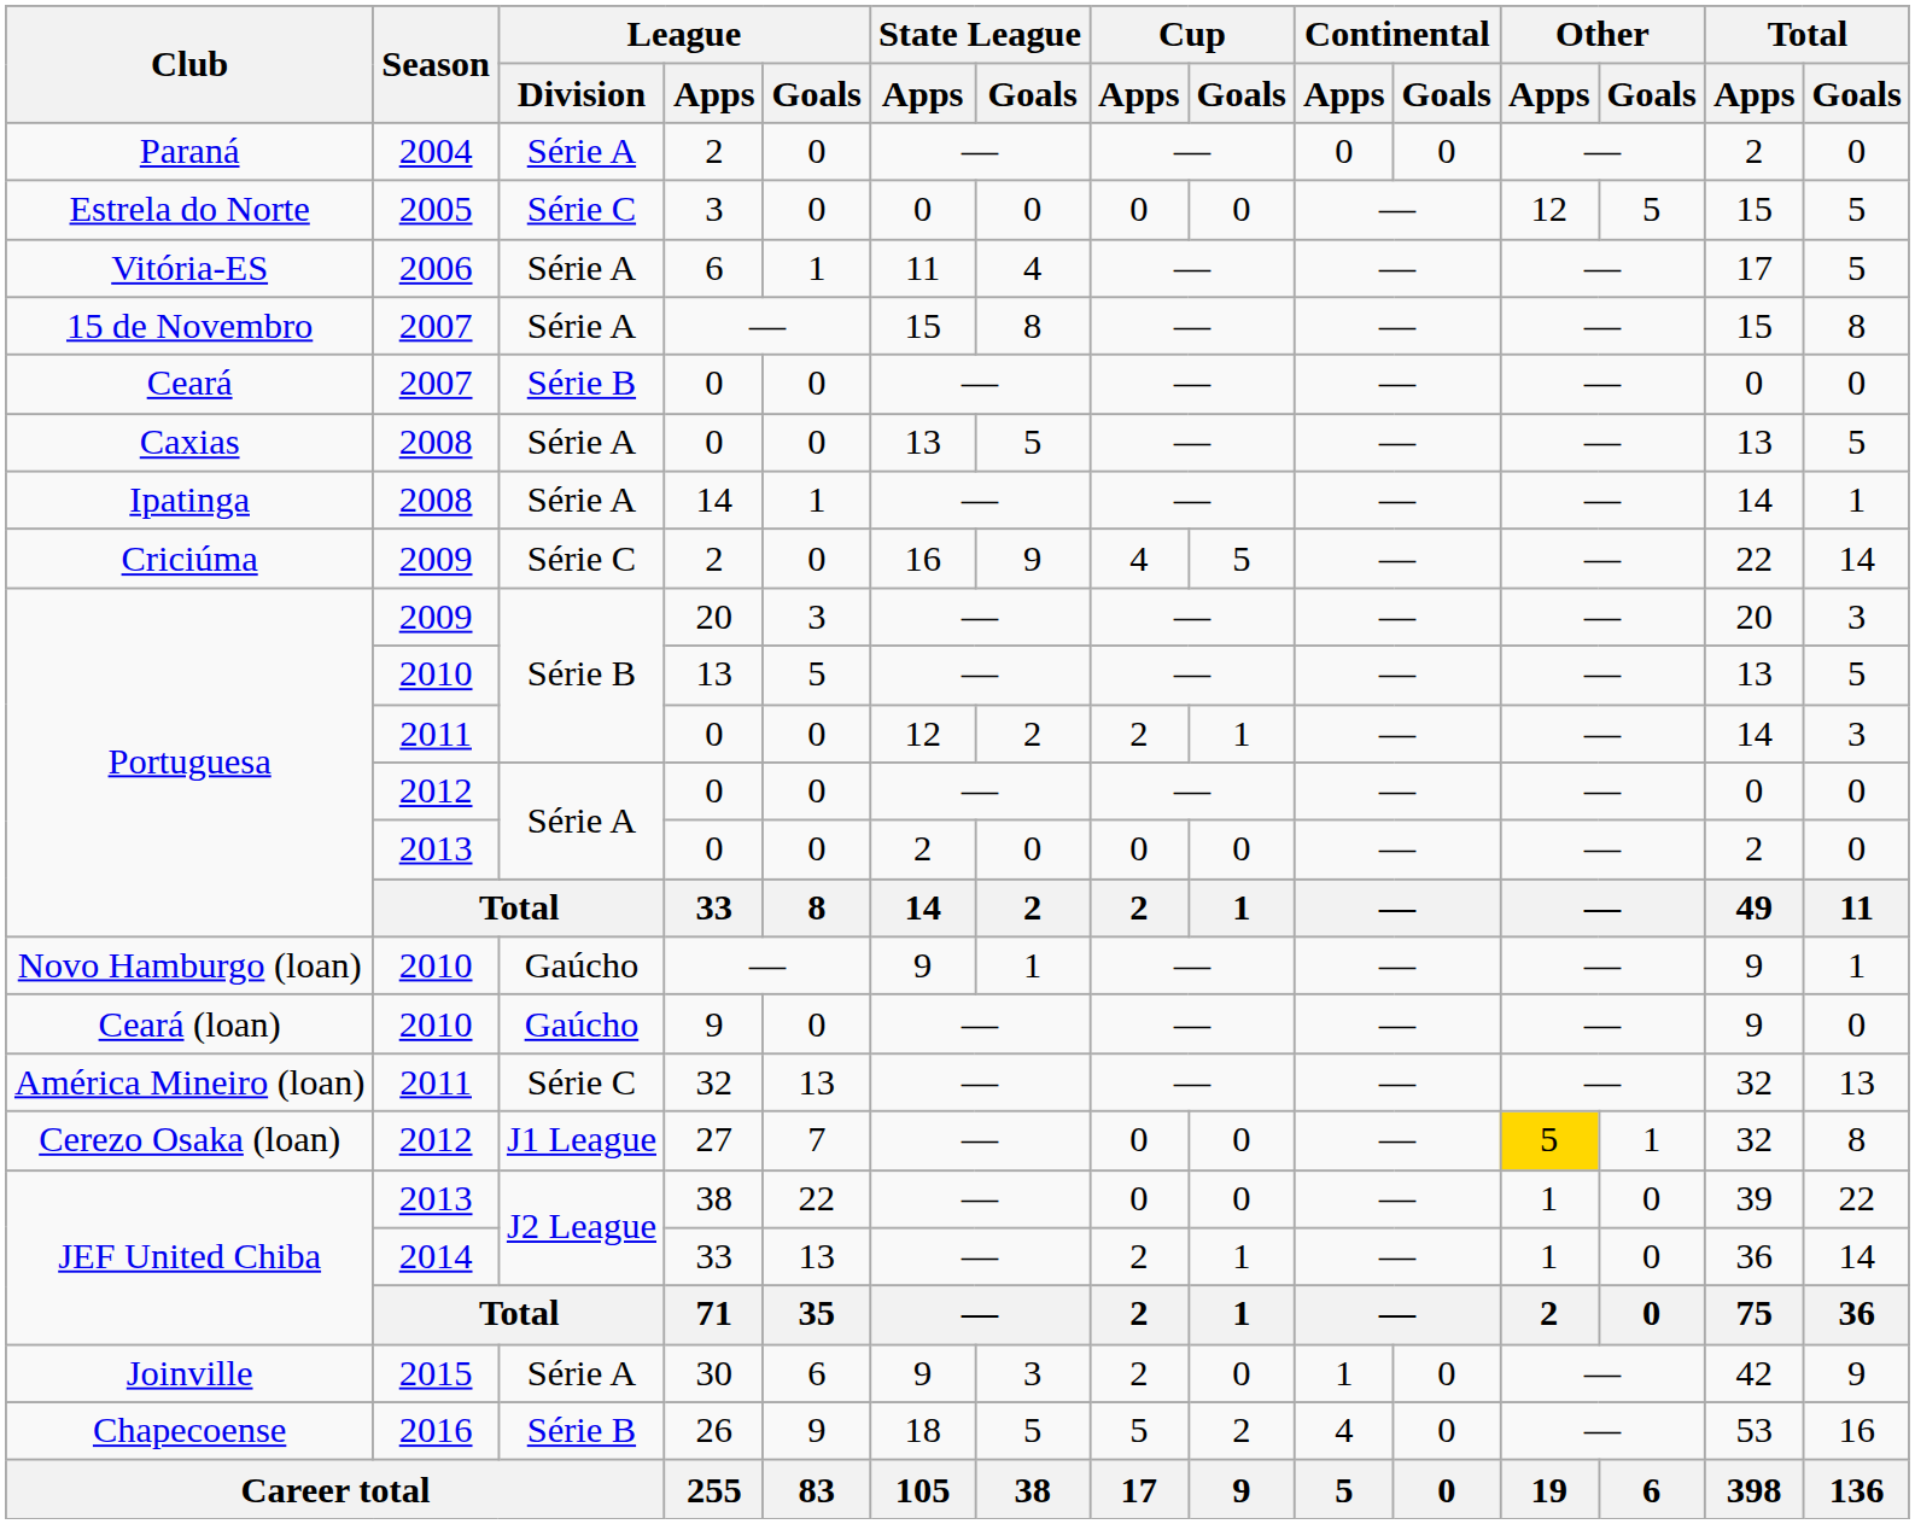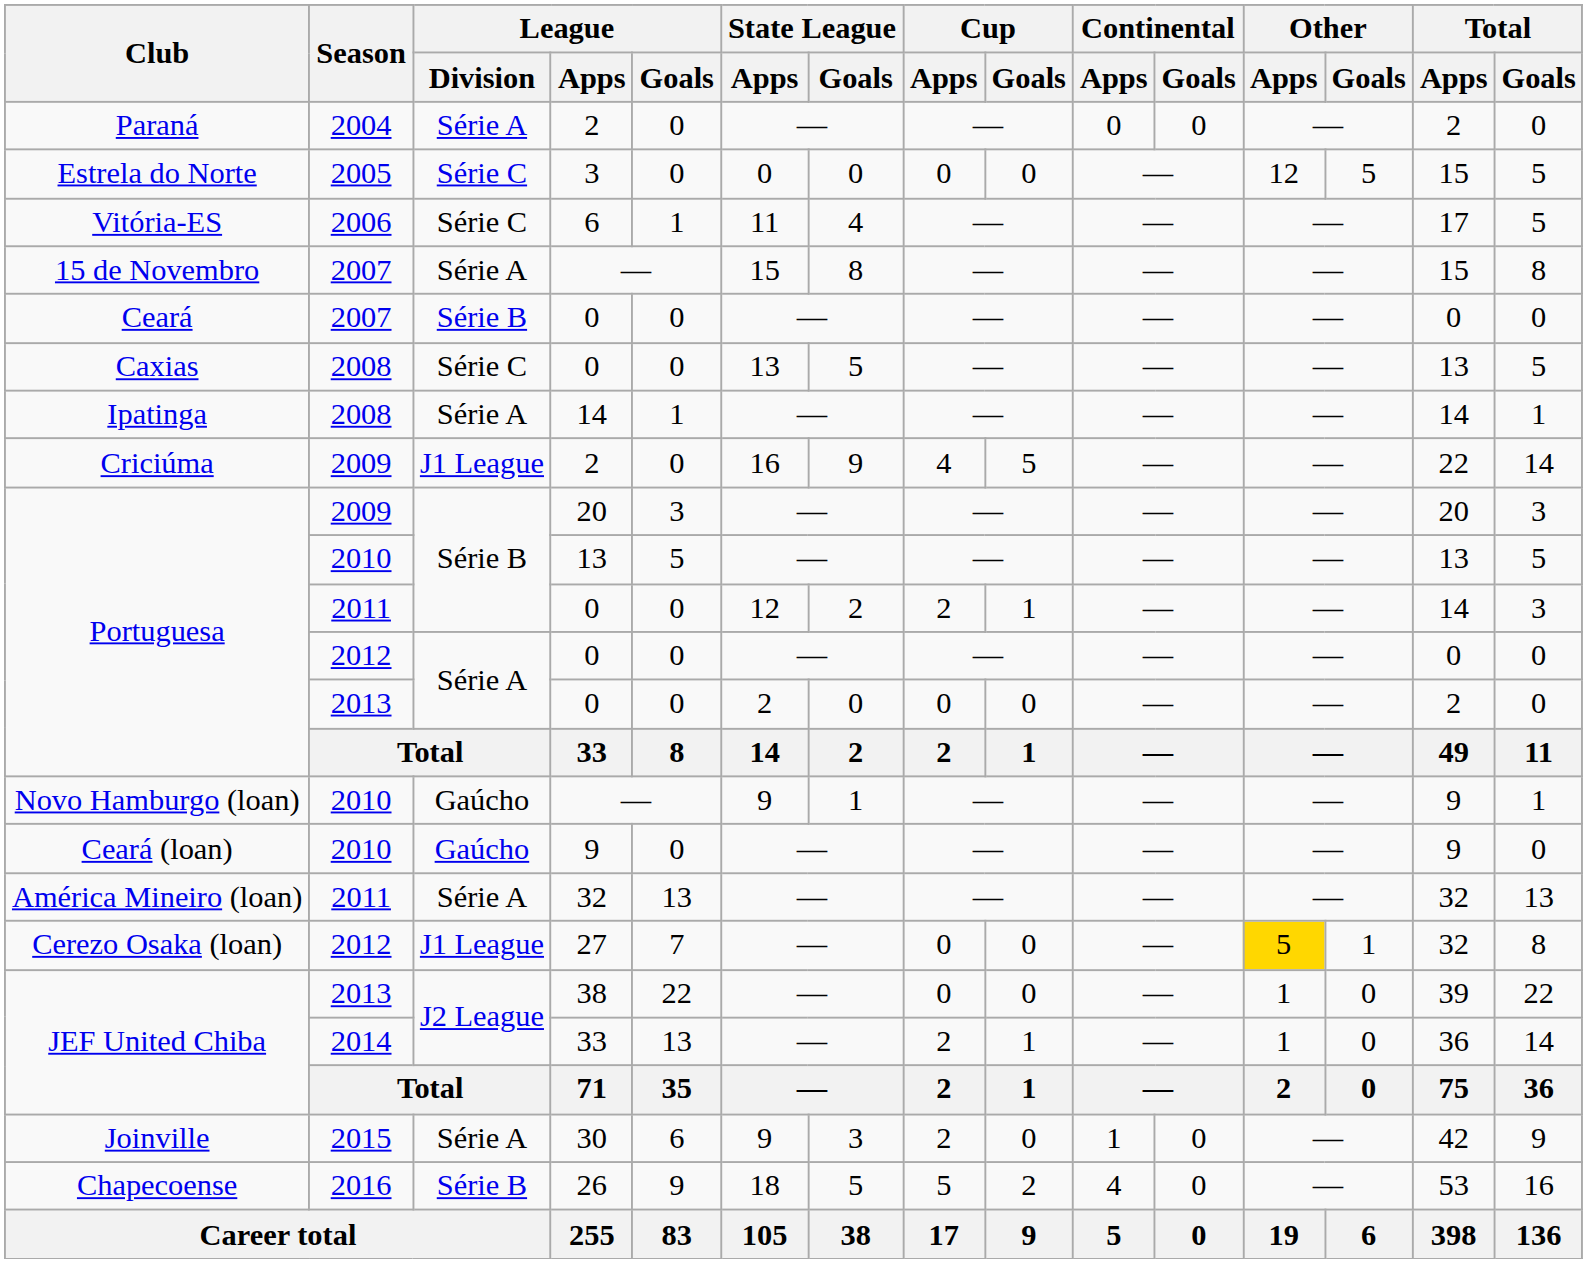Vitória-ES | League / Division: Série A -> Série C
Caxias | League / Division: Série A -> Série C
Criciúma | League / Division: Série C -> J1 League
América Mineiro (loan) | League / Division: Série C -> Série A
